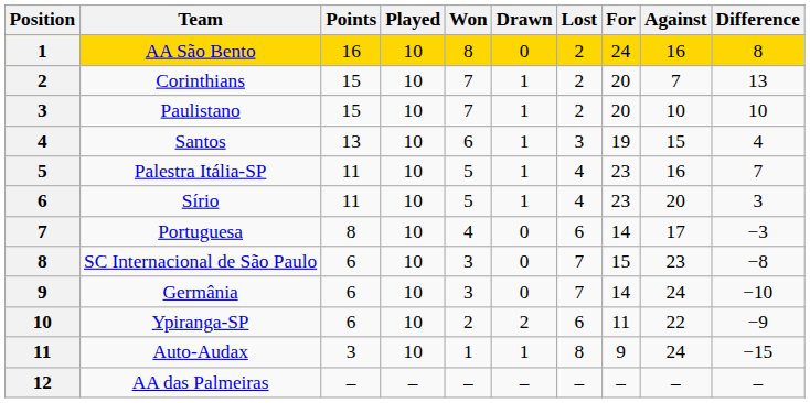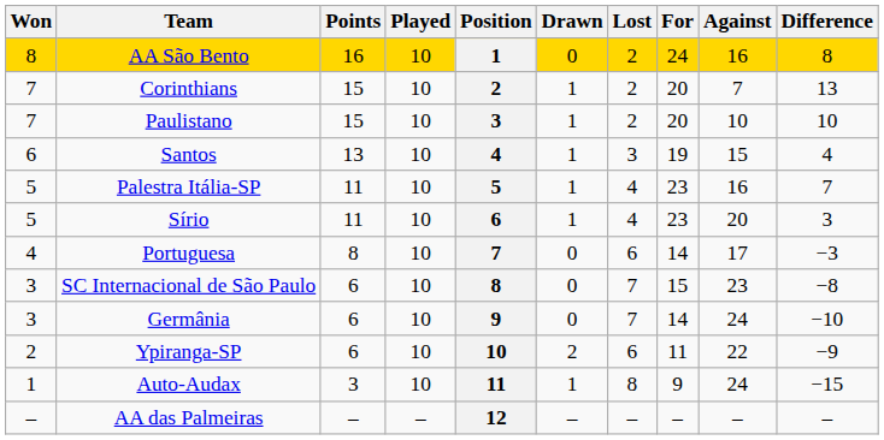columns swapped: Position <-> Won
